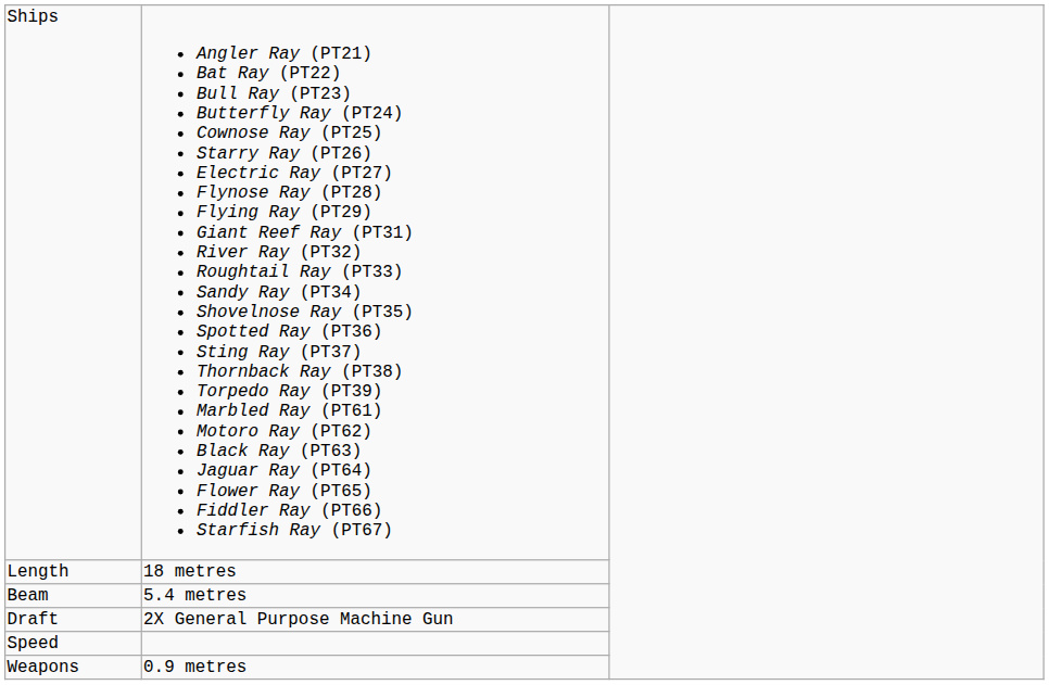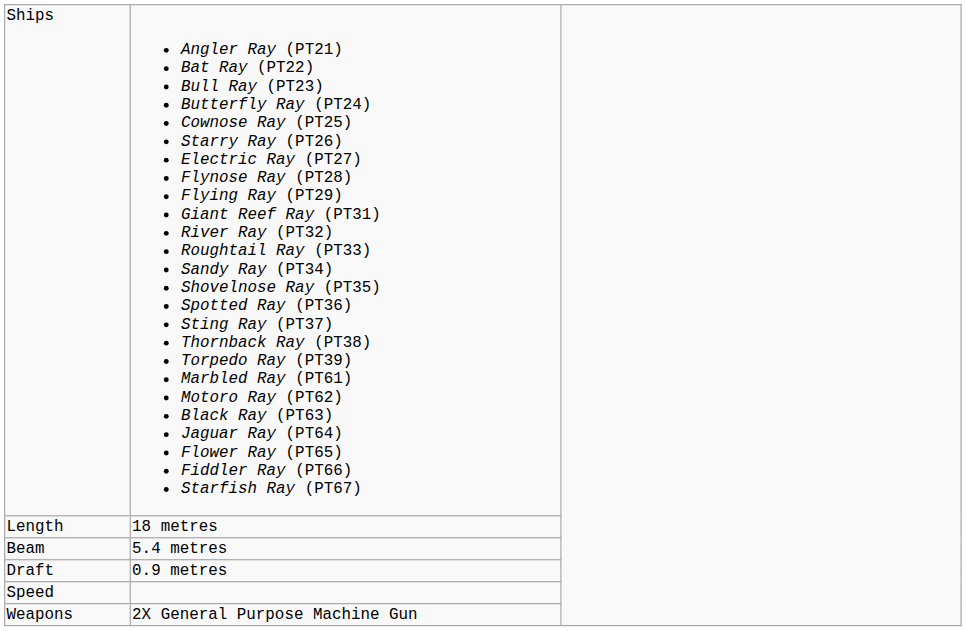Draft | column 2: 2X General Purpose Machine Gun -> 0.9 metres
Weapons | column 2: 0.9 metres -> 2X General Purpose Machine Gun
